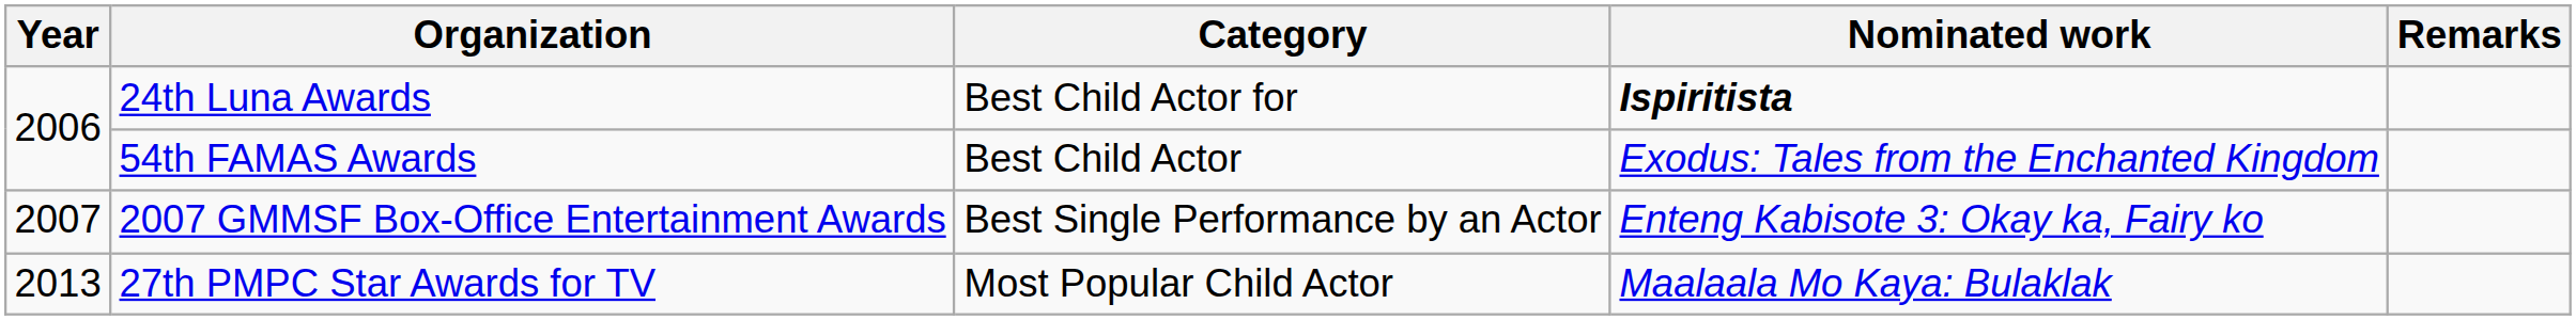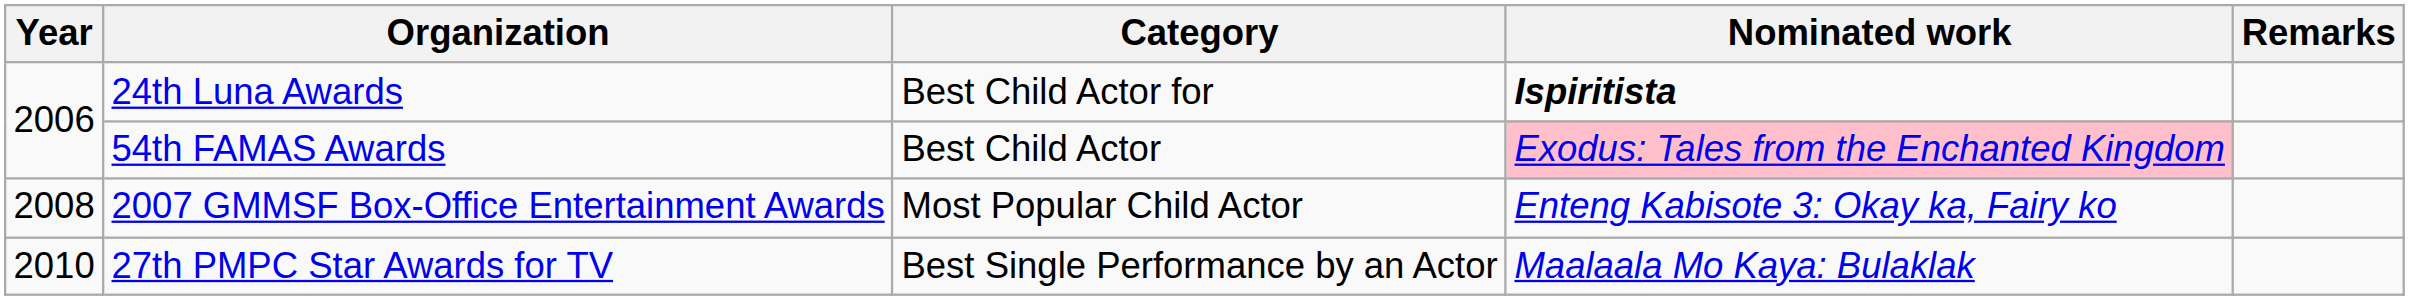54th FAMAS Awards | Nominated work: no background -> pink background
2007 GMMSF Box-Office Entertainment Awards | Year: 2007 -> 2008
2007 GMMSF Box-Office Entertainment Awards | Category: Best Single Performance by an Actor -> Most Popular Child Actor
27th PMPC Star Awards for TV | Year: 2013 -> 2010
27th PMPC Star Awards for TV | Category: Most Popular Child Actor -> Best Single Performance by an Actor
